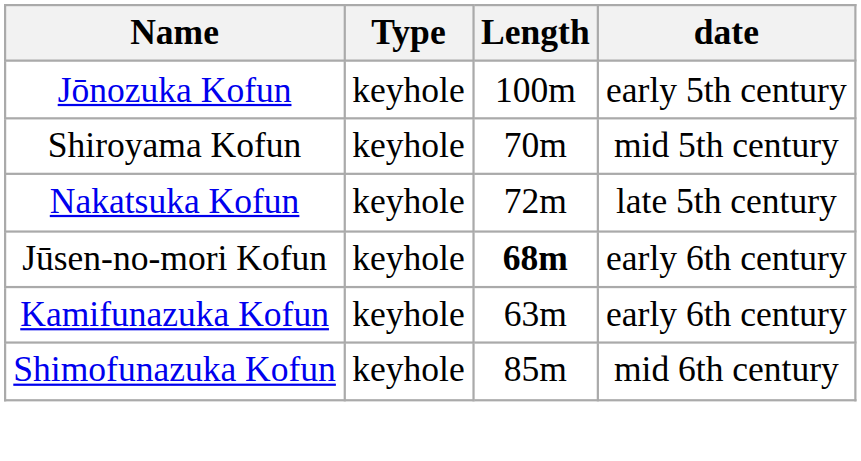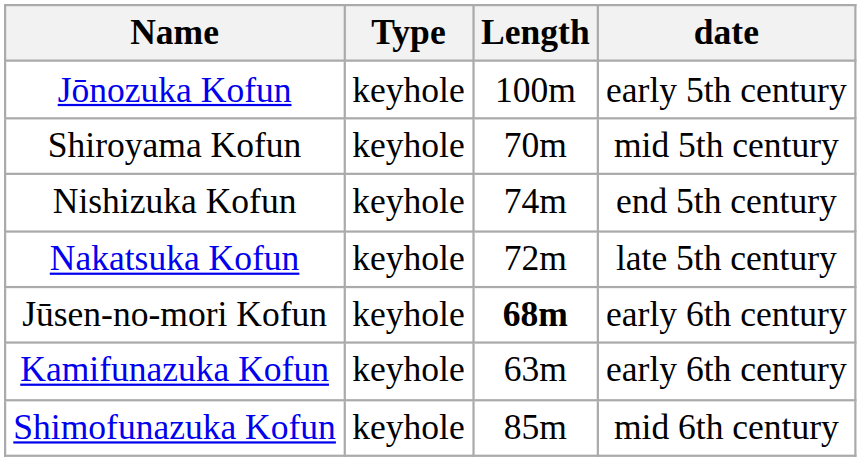+ row: Nishizuka Kofun | keyhole | 74m | end 5th century
